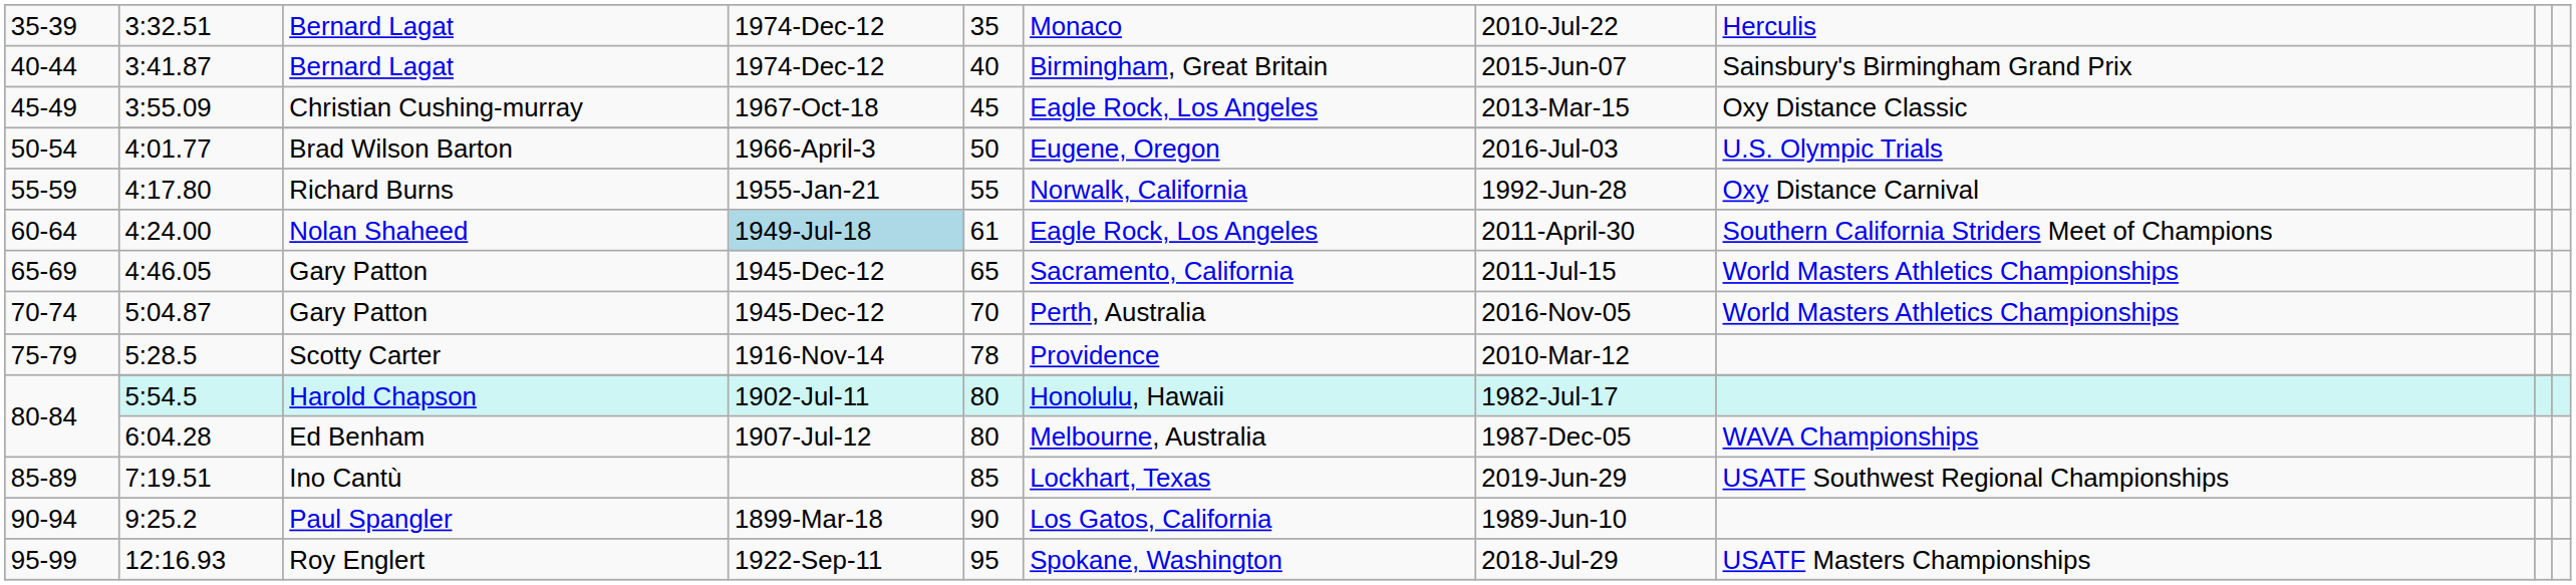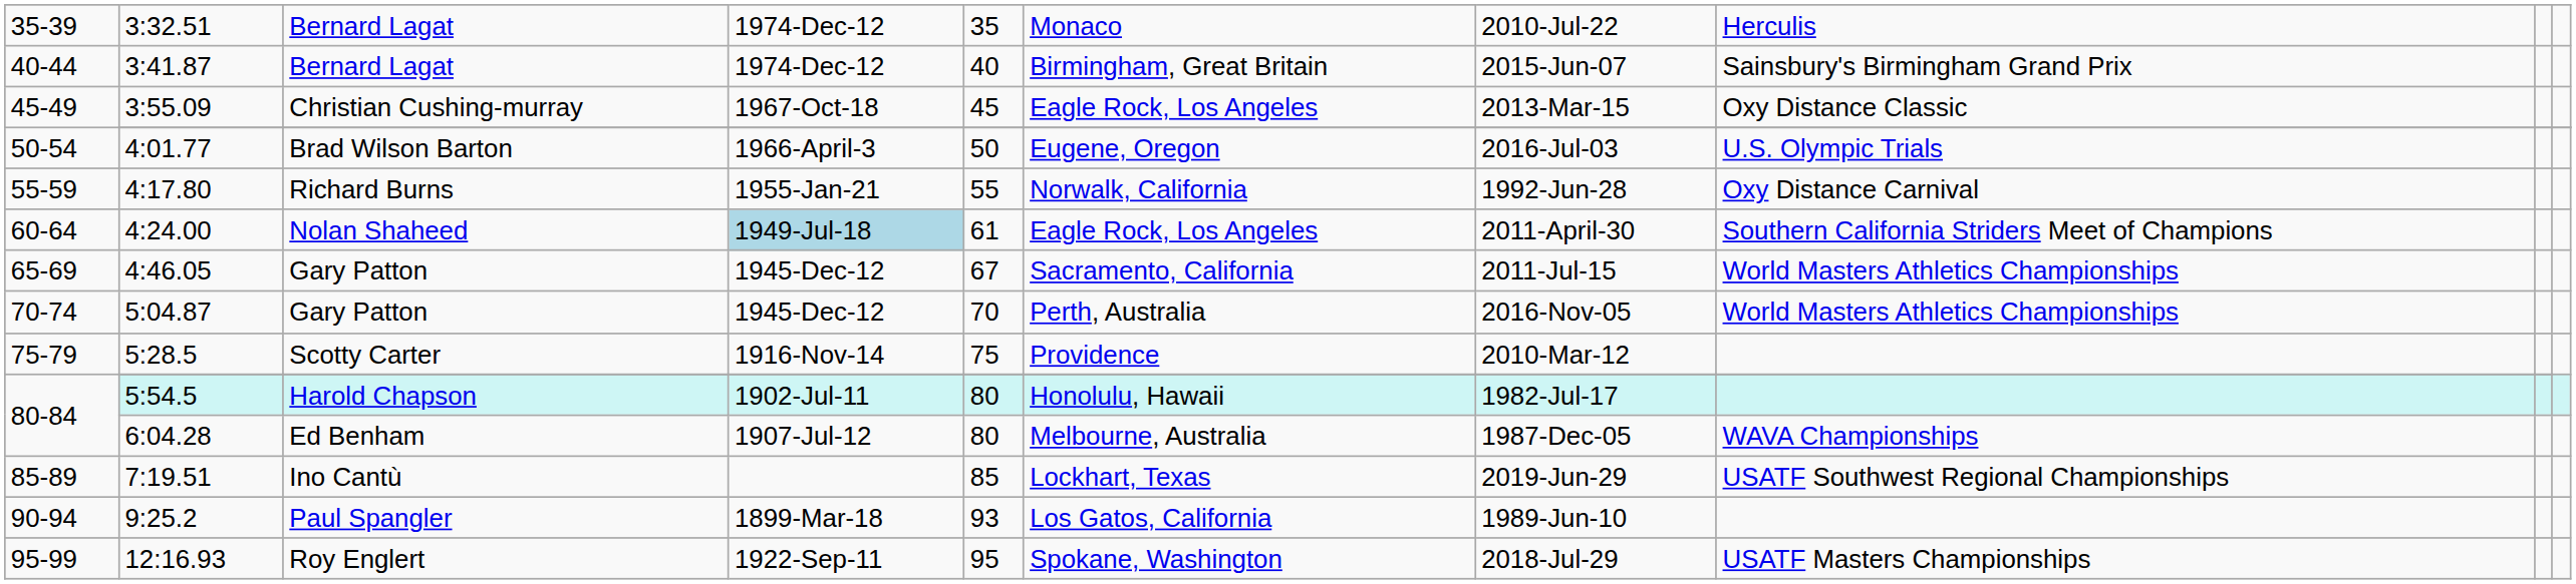4:46.05 | column 5: 65 -> 67
5:28.5 | column 5: 78 -> 75
9:25.2 | column 5: 90 -> 93
